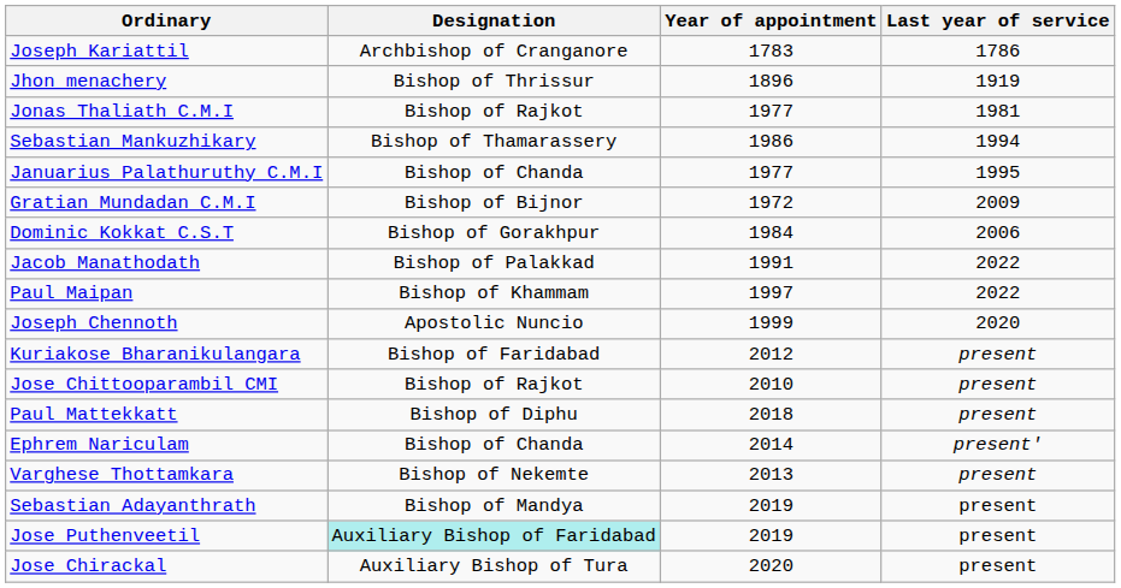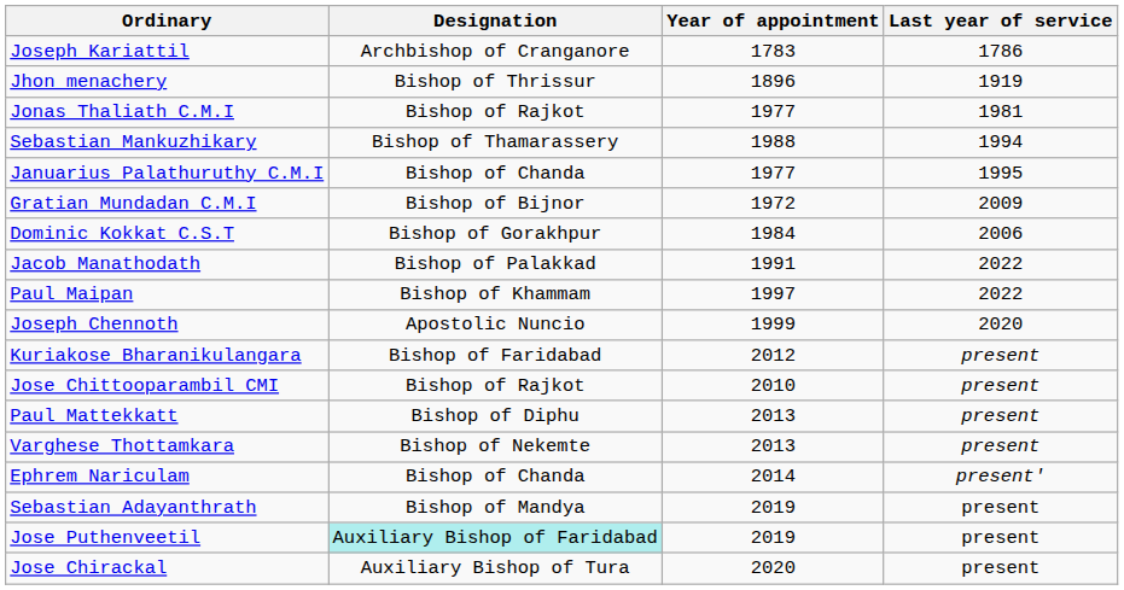Sebastian Mankuzhikary | Year of appointment: 1986 -> 1988
Paul Mattekkatt | Year of appointment: 2018 -> 2013
rows swapped: Varghese Thottamkara <-> Ephrem Nariculam
